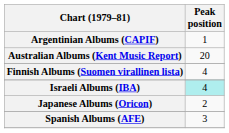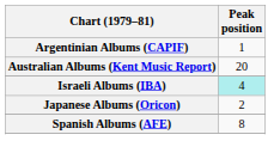- row: Finnish Albums (Suomen virallinen lista) | 4
Spanish Albums (AFE) | Peak position: 3 -> 8
